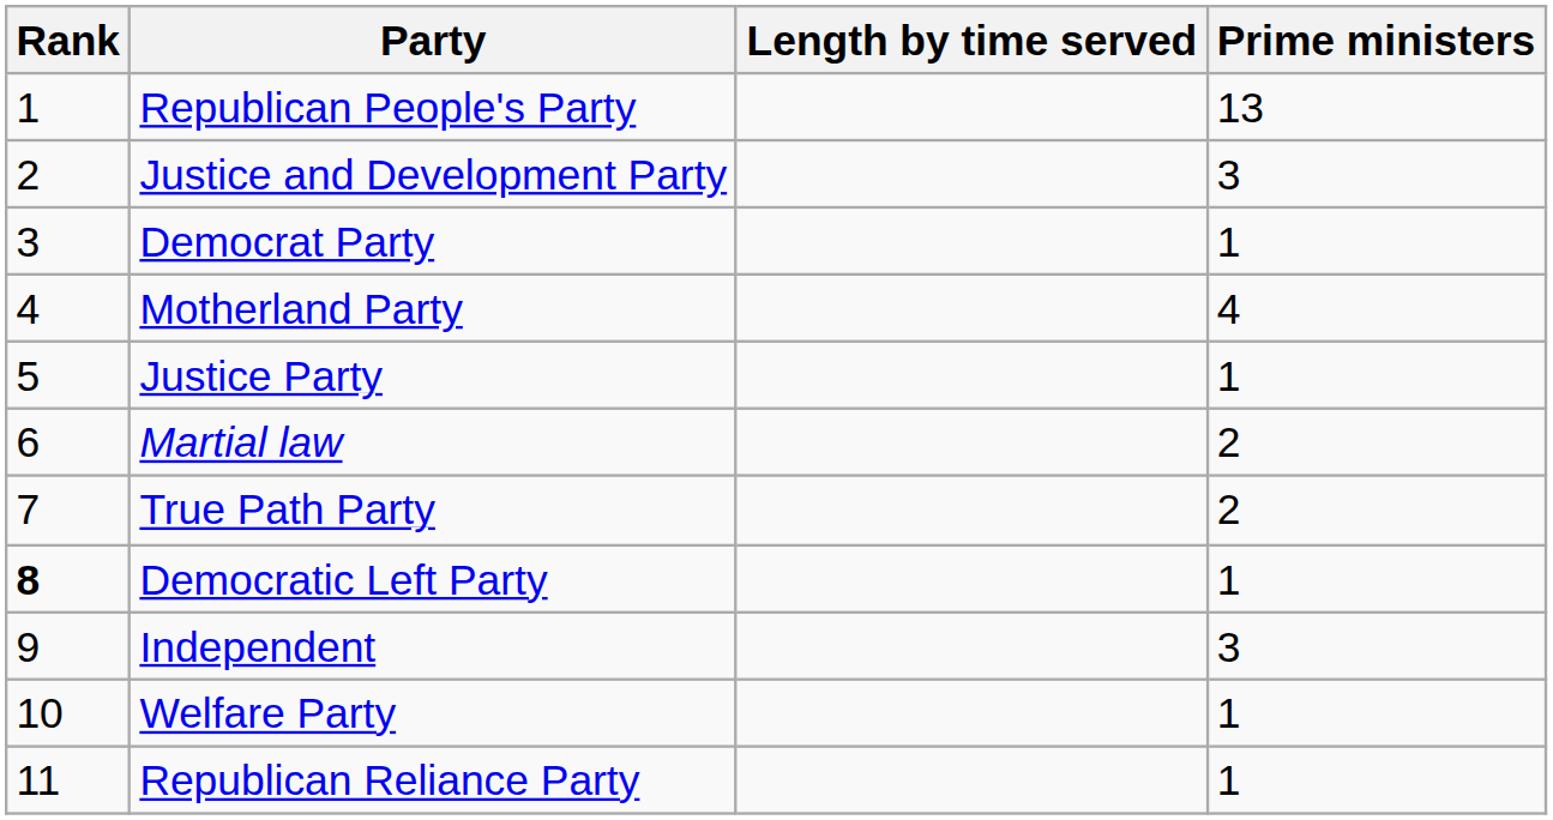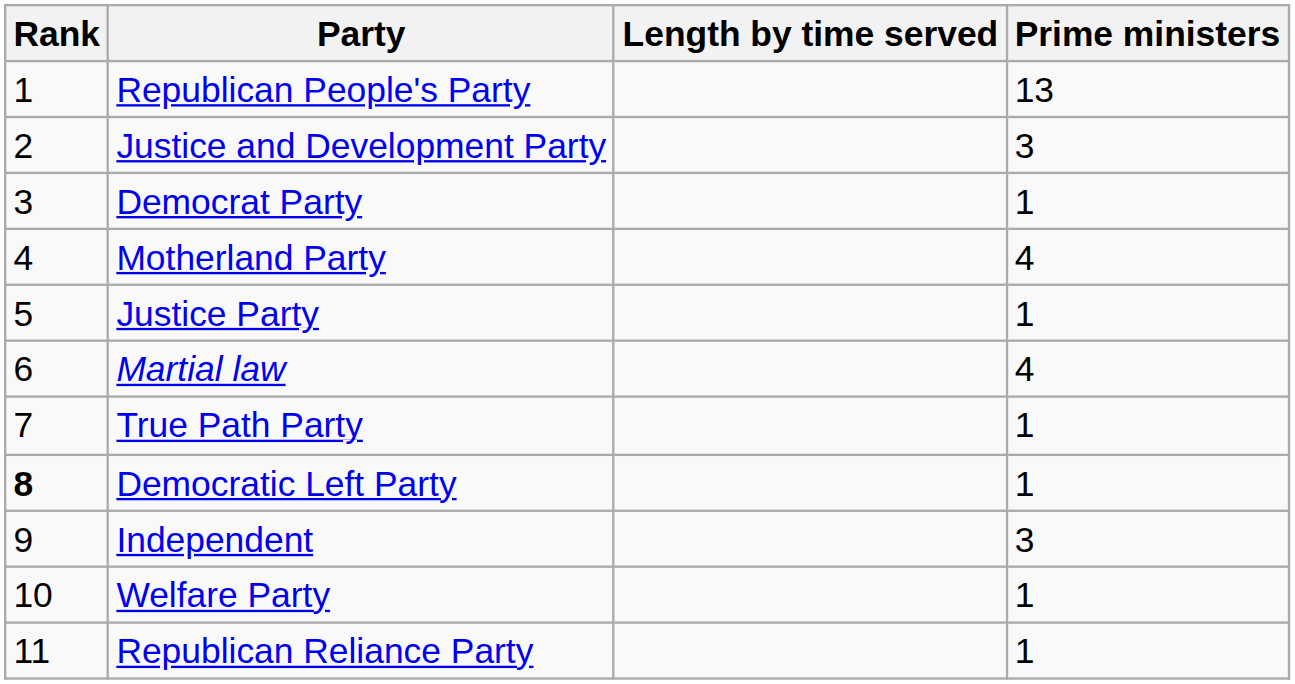Martial law | Prime ministers: 2 -> 4
True Path Party | Prime ministers: 2 -> 1
